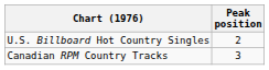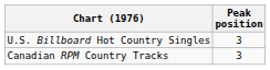U.S. Billboard Hot Country Singles | Peak position: 2 -> 3
